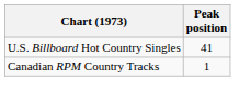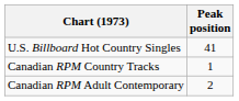+ row: Canadian RPM Adult Contemporary | 2
